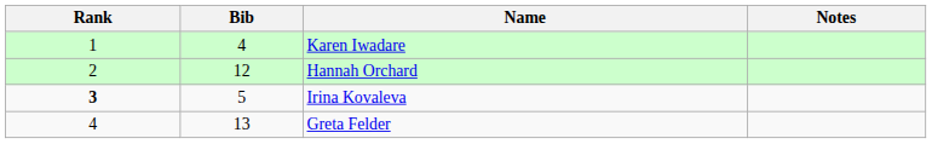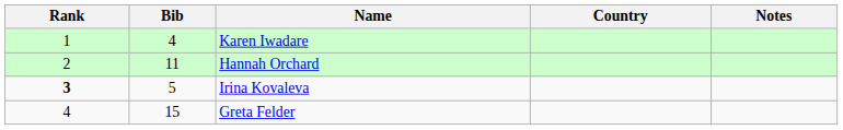+ column: Country
Hannah Orchard | Bib: 12 -> 11
Greta Felder | Bib: 13 -> 15
